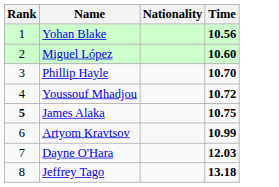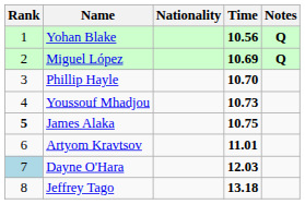+ column: Notes | Q | Q
Miguel López | Time: 10.60 -> 10.69
Youssouf Mhadjou | Time: 10.72 -> 10.73
Artyom Kravtsov | Time: 10.99 -> 11.01
Dayne O'Hara | Rank: no background -> lightblue background
